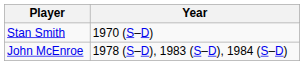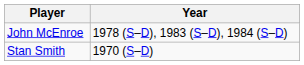rows swapped: John McEnroe <-> Stan Smith
